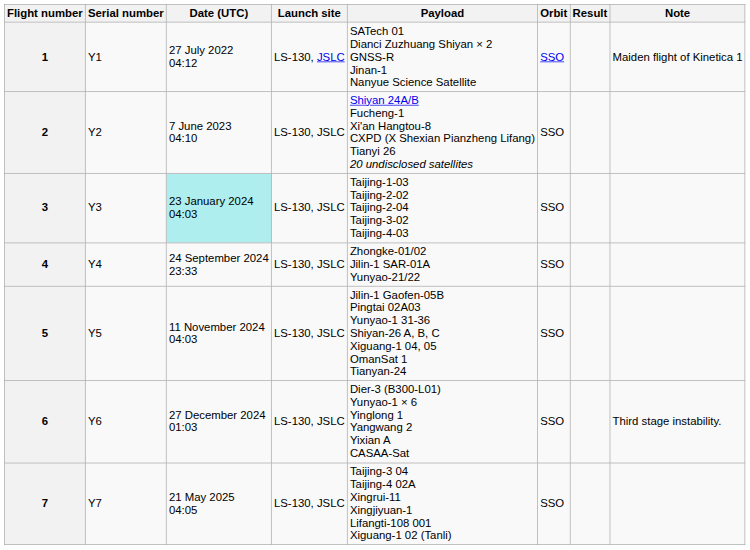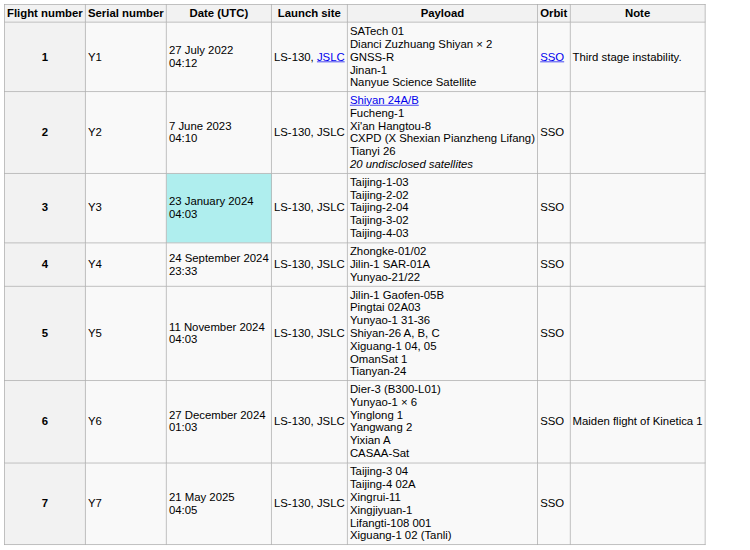- column: Result
1 | Note: Maiden flight of Kinetica 1 -> Third stage instability.
6 | Note: Third stage instability. -> Maiden flight of Kinetica 1
